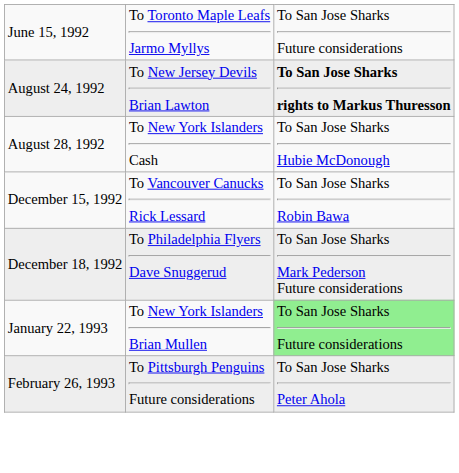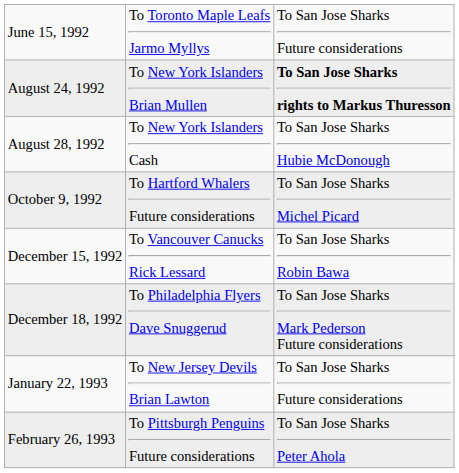August 24, 1992 | column 2: To New Jersey Devils Brian Lawton -> To New York Islanders Brian Mullen
+ row: October 9, 1992 | To Hartford Whalers Future considerations | To San Jose Sharks Michel Picard
January 22, 1993 | column 2: To New York Islanders Brian Mullen -> To New Jersey Devils Brian Lawton
January 22, 1993 | column 3: lightgreen background -> no background
